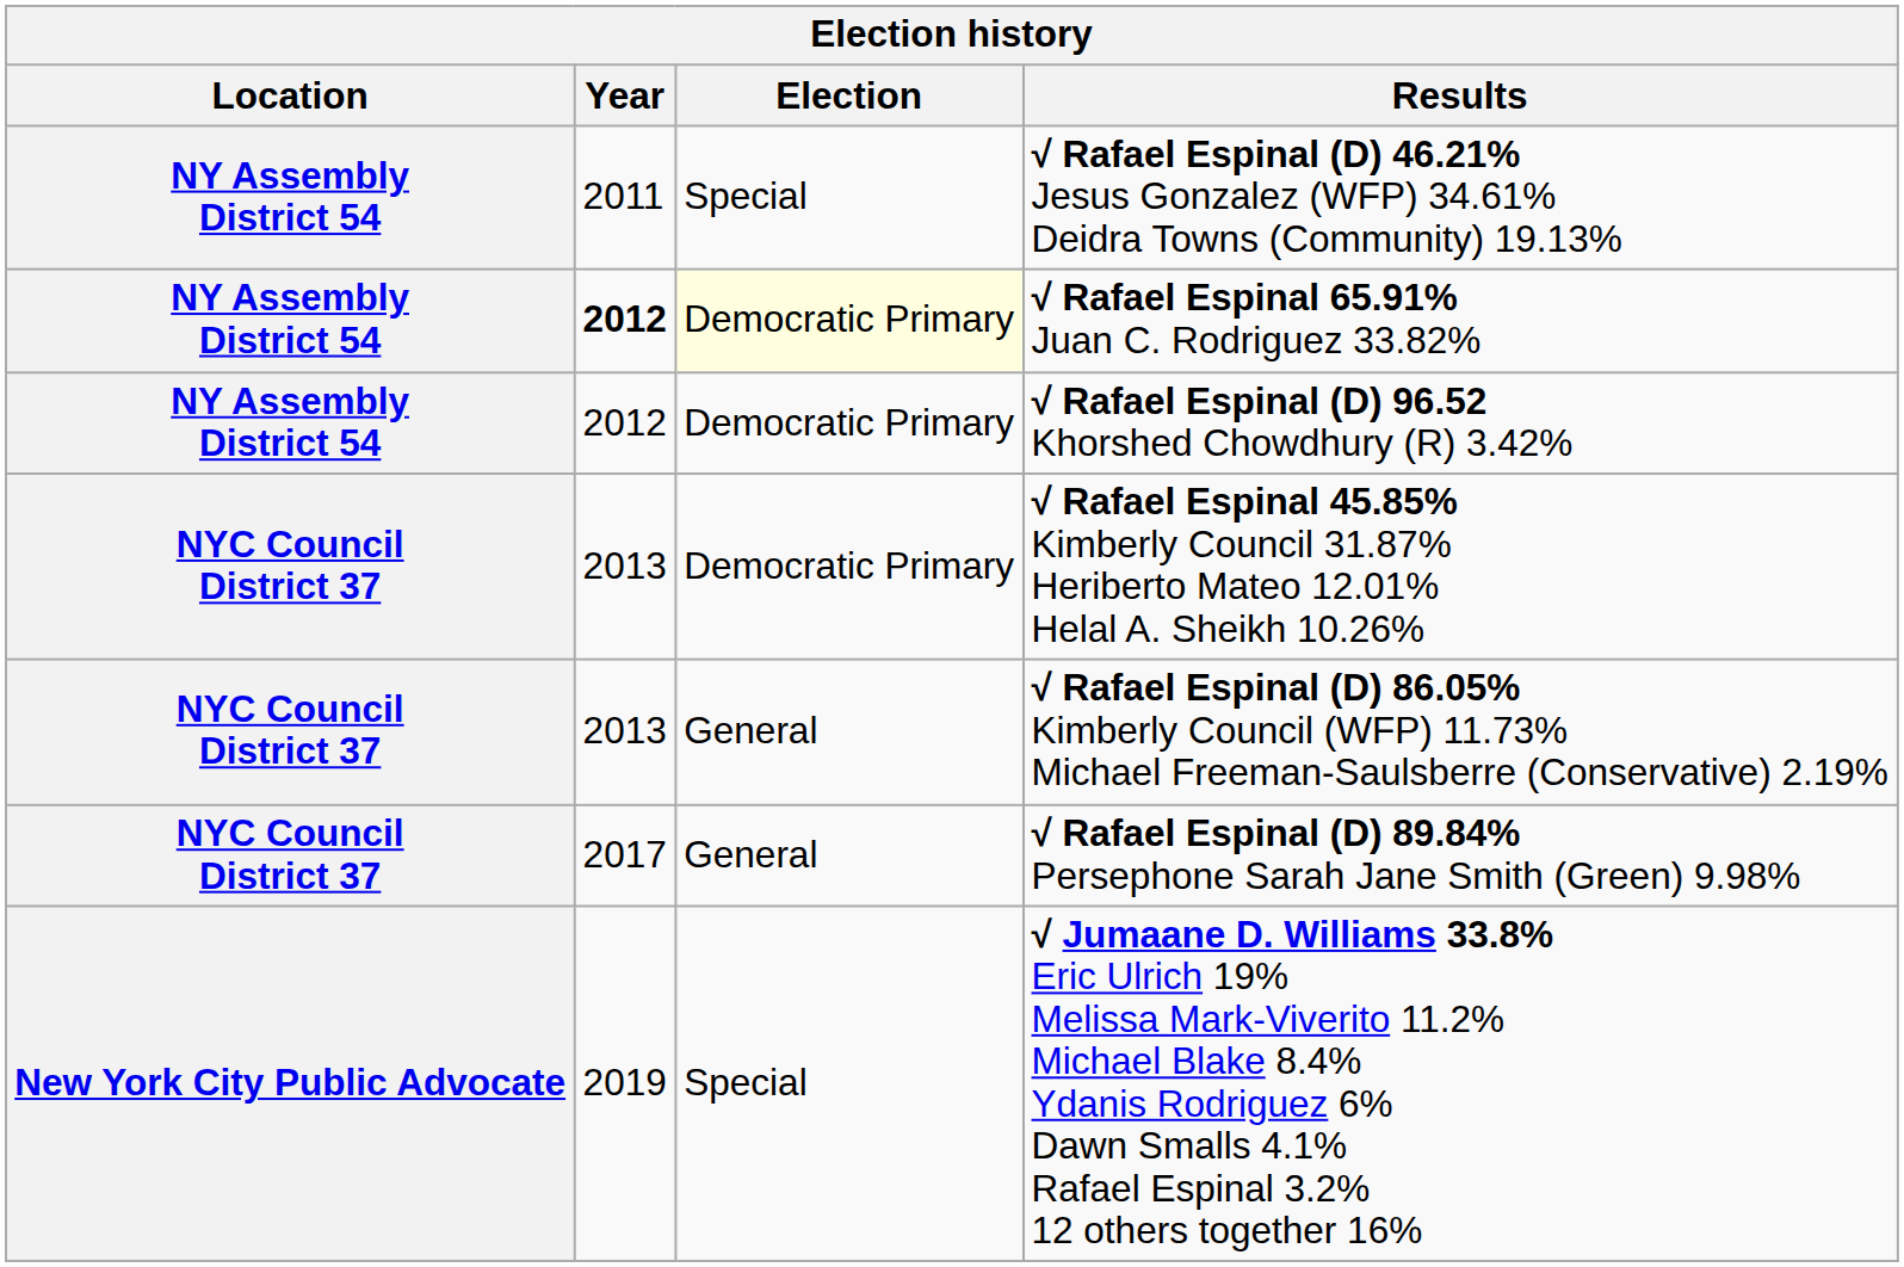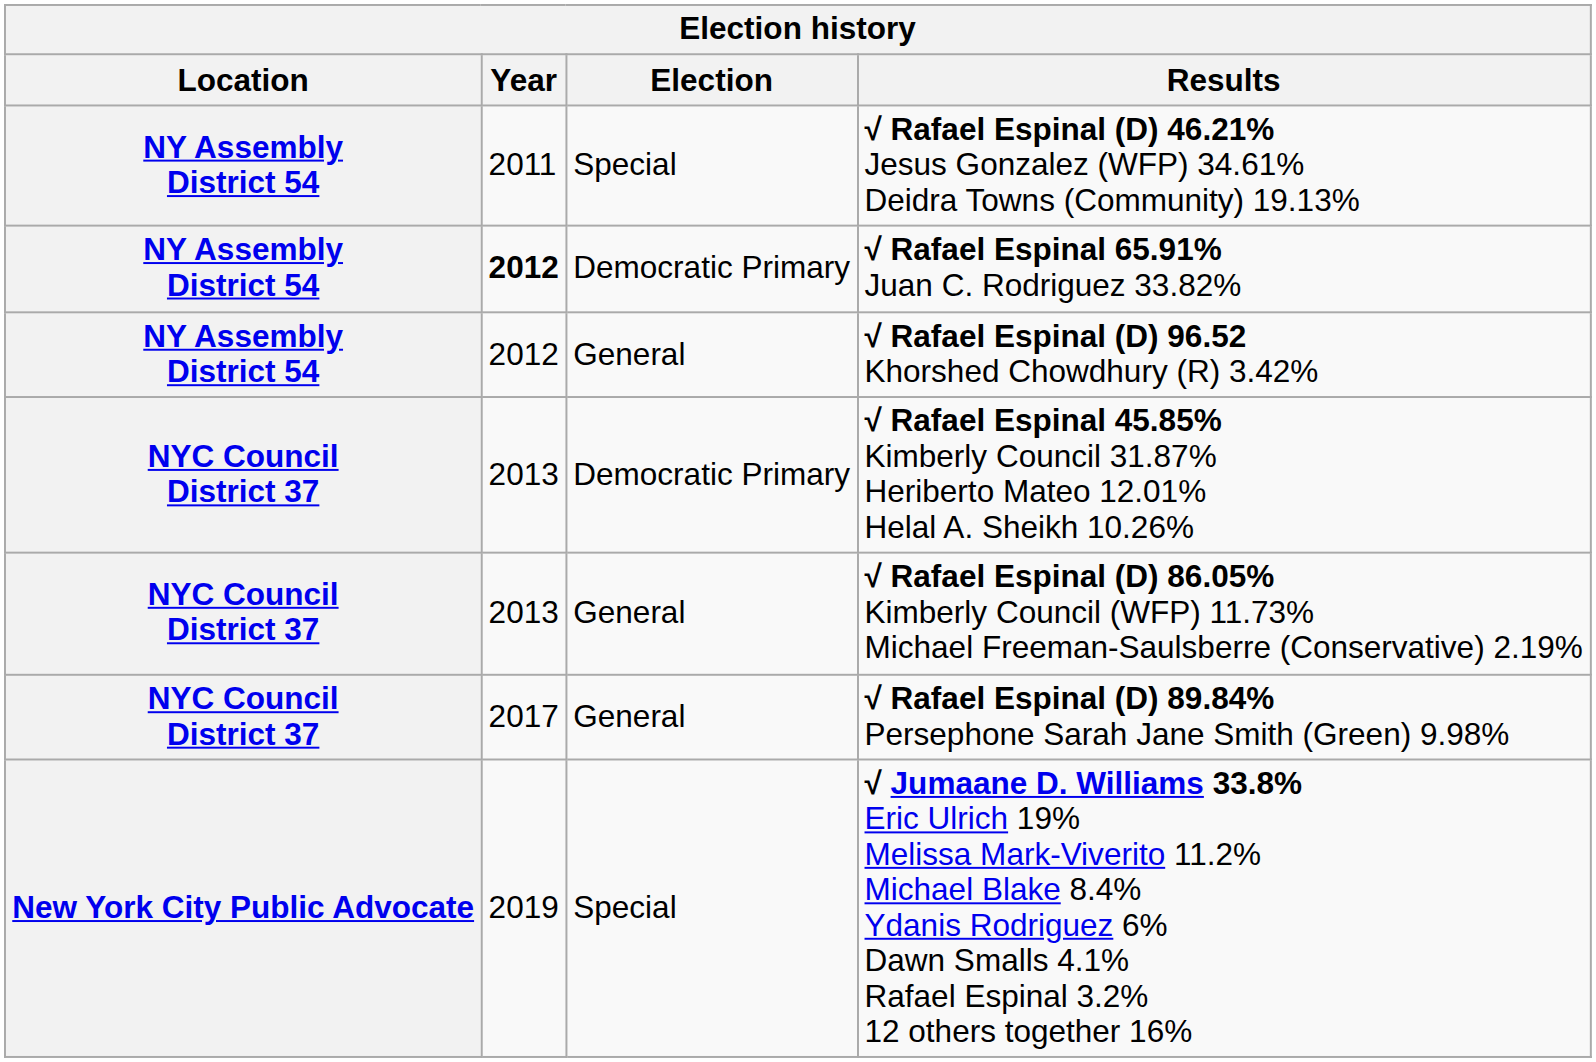√ Rafael Espinal 65.91% Juan C. Rodriguez 33.82% | Election: lightyellow background -> no background
√ Rafael Espinal (D) 96.52 Khorshed Chowdhury (R) 3.42% | Election: Democratic Primary -> General
